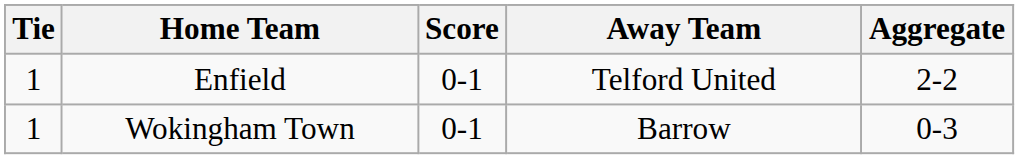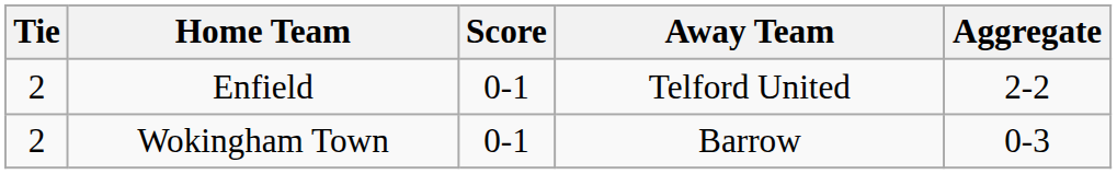Enfield | Tie: 1 -> 2
Wokingham Town | Tie: 1 -> 2
